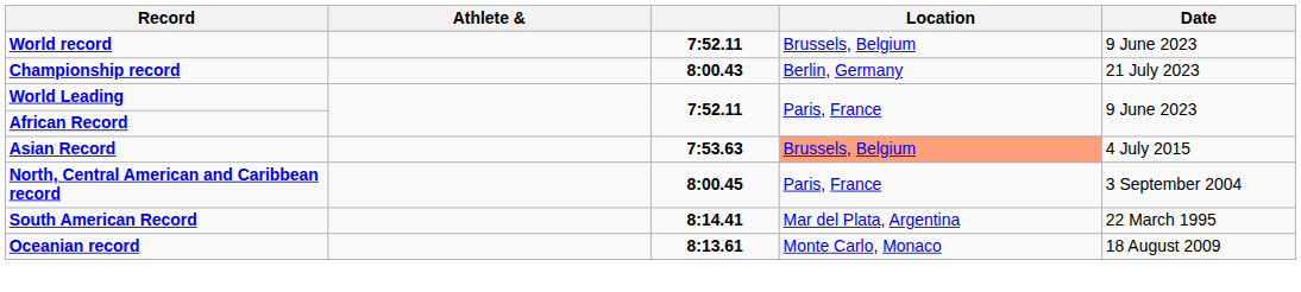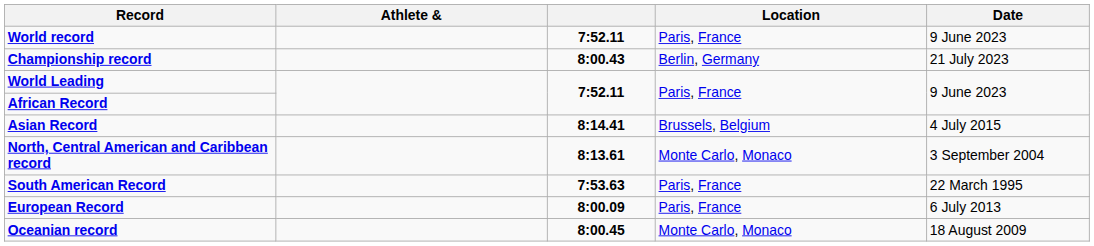World record | Location: Brussels, Belgium -> Paris, France
Asian Record | column 3: 7:53.63 -> 8:14.41
Asian Record | Location: lightsalmon background -> no background
North, Central American and Caribbean record | column 3: 8:00.45 -> 8:13.61
North, Central American and Caribbean record | Location: Paris, France -> Monte Carlo, Monaco
South American Record | column 3: 8:14.41 -> 7:53.63
South American Record | Location: Mar del Plata, Argentina -> Paris, France
+ row: European Record | 8:00.09 | Paris, France | 6 July 2013
Oceanian record | column 3: 8:13.61 -> 8:00.45
